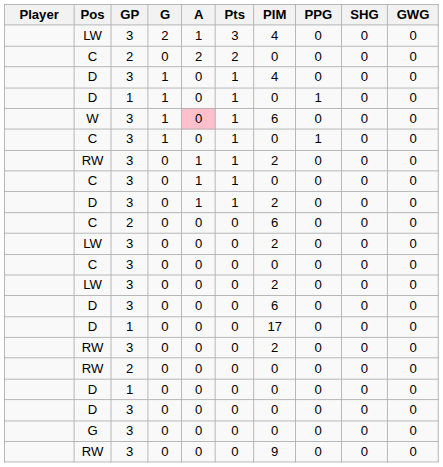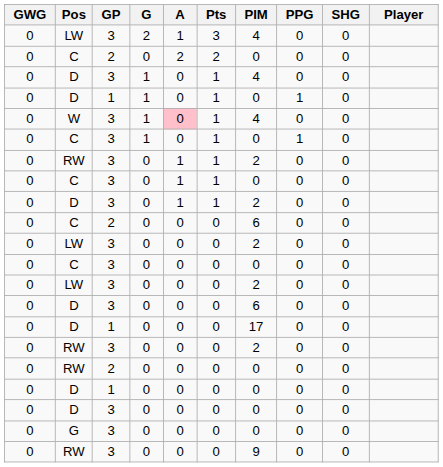columns swapped: Player <-> GWG
W | PIM: 6 -> 4
